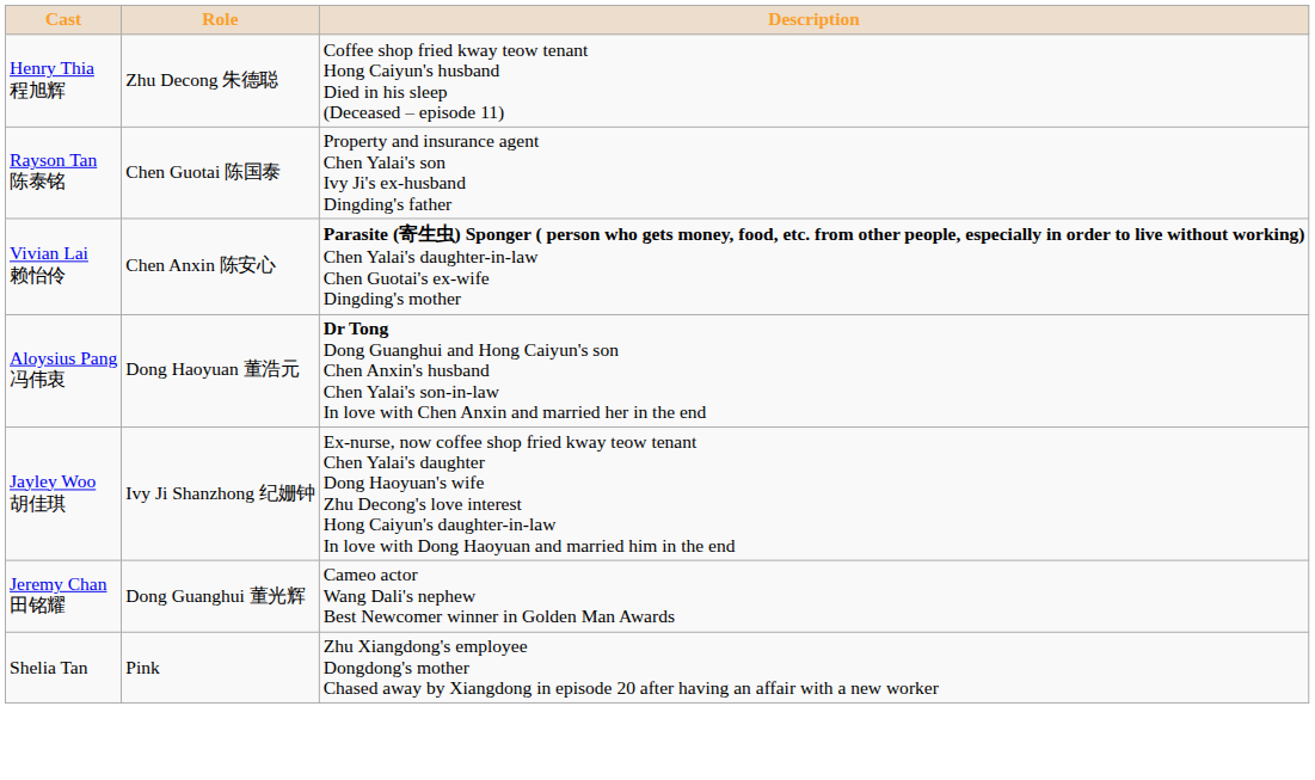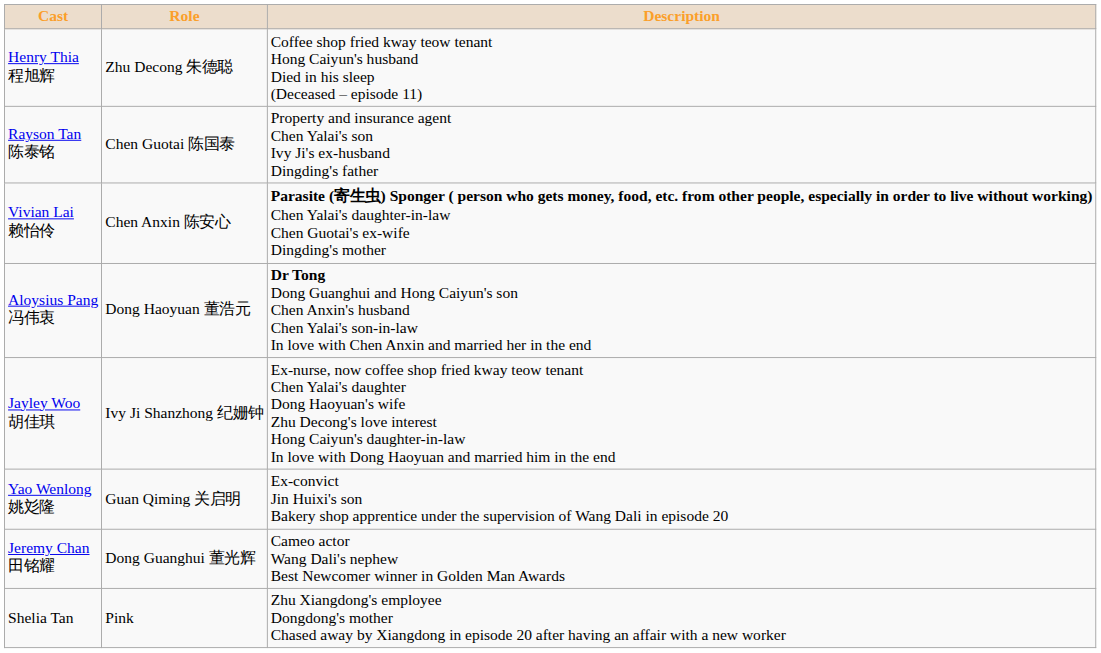+ row: Yao Wenlong 姚彣隆 | Guan Qiming 关启明 | Ex-convict Jin Huixi's son Bakery shop apprentice under the supervision of Wang Dali in episode 20
